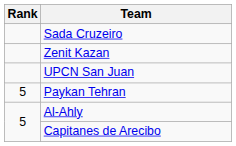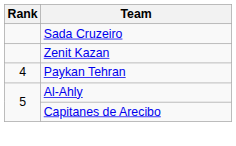- row: UPCN San Juan
Paykan Tehran | Rank: 5 -> 4
